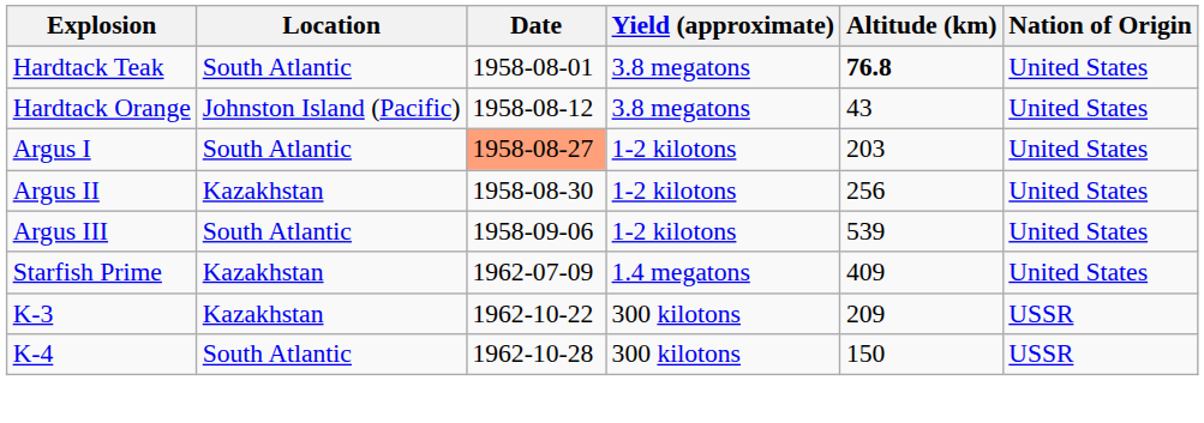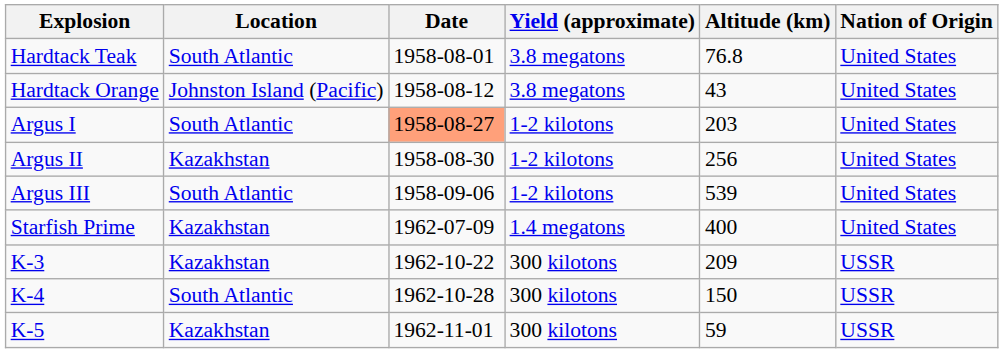Hardtack Teak | Altitude (km): bold -> normal
Starfish Prime | Altitude (km): 409 -> 400
+ row: K-5 | Kazakhstan | 1962-11-01 | 300 kilotons | 59 | USSR
